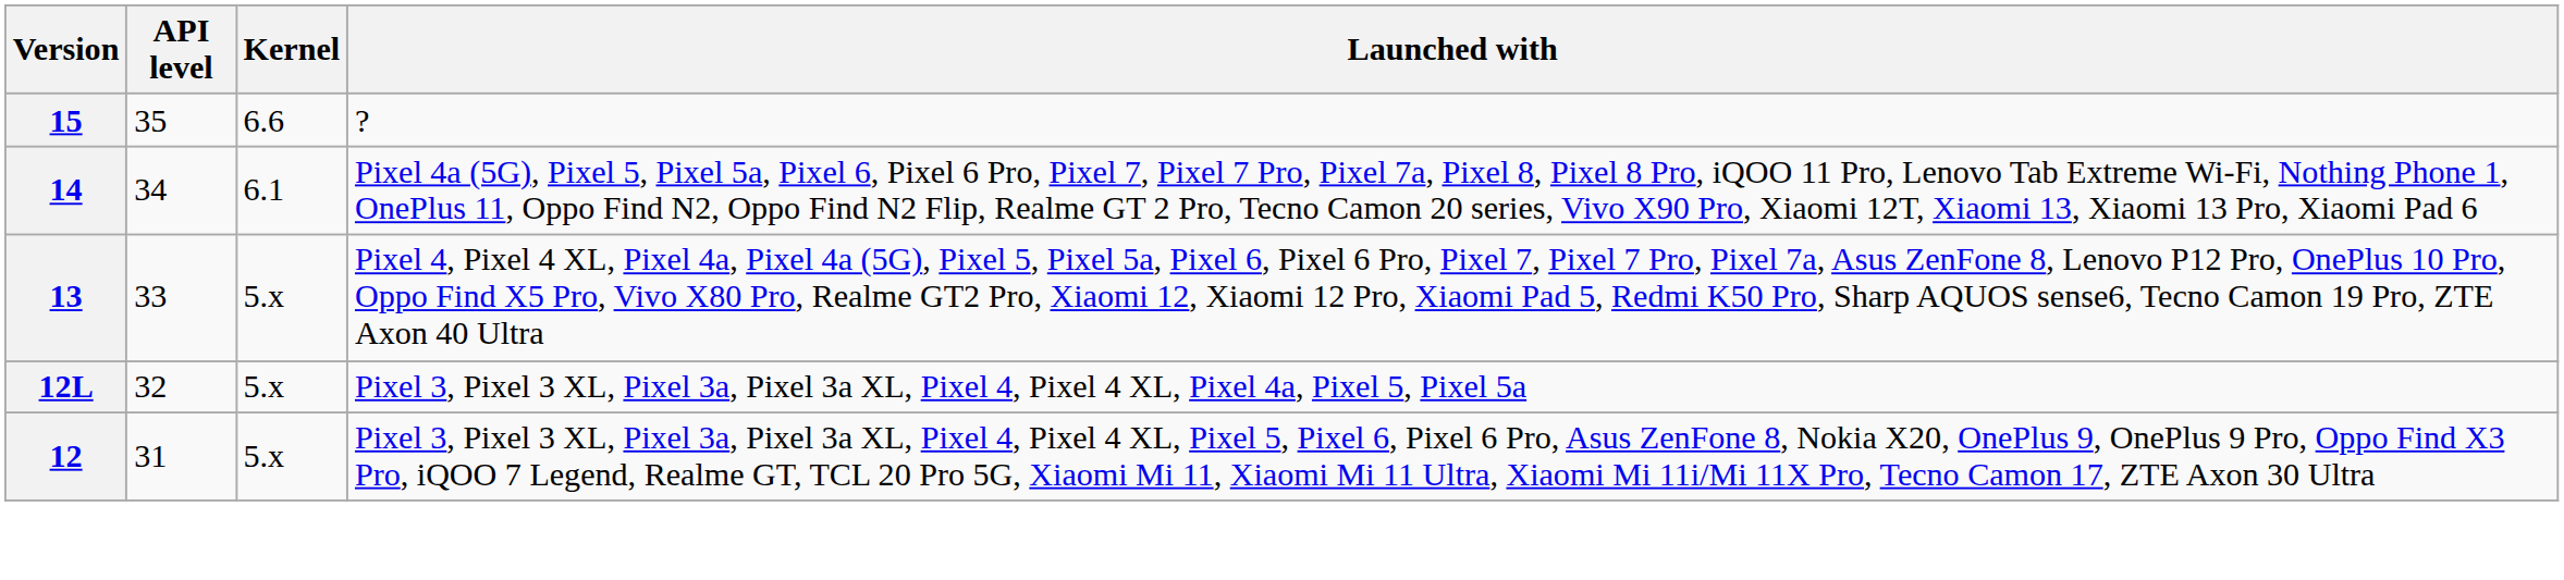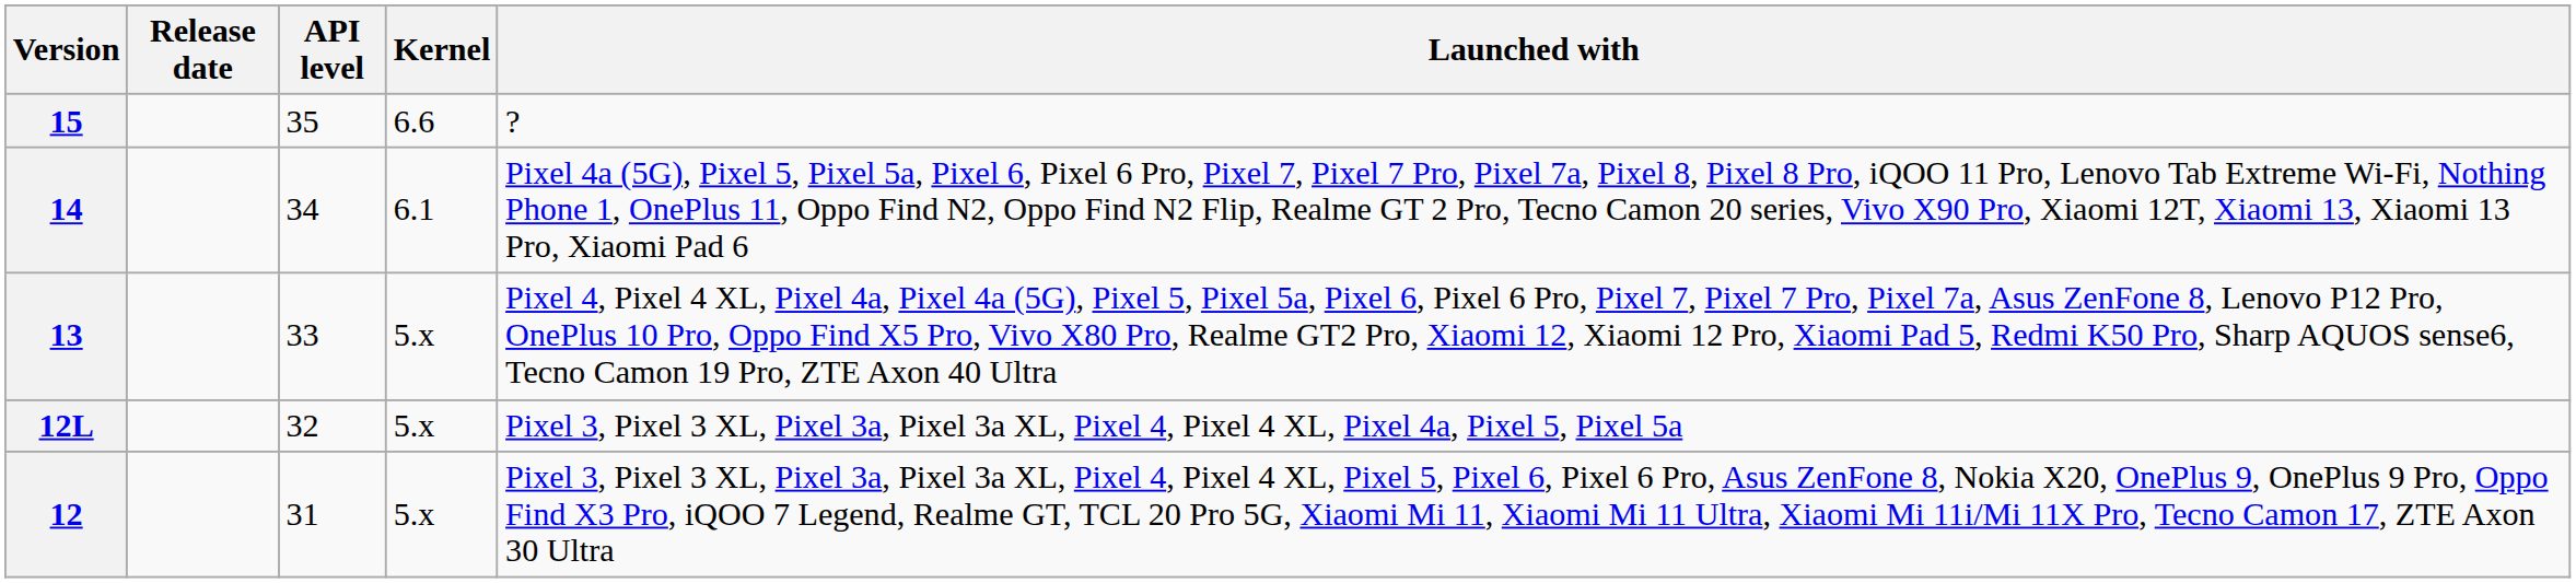+ column: Release date
